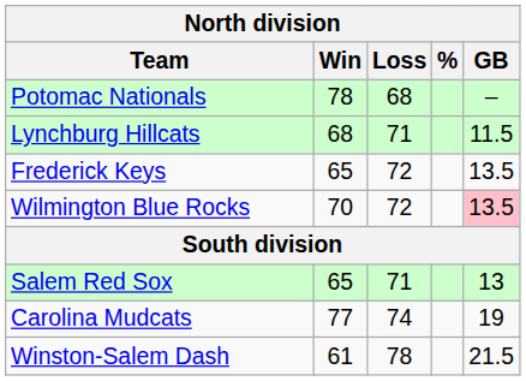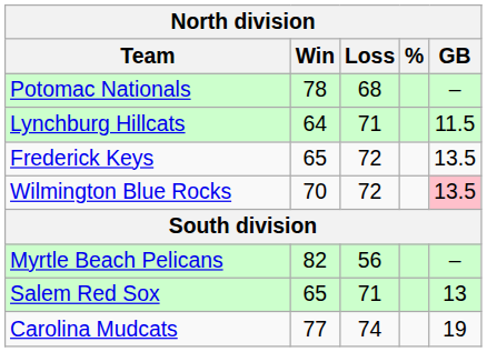Lynchburg Hillcats | Win: 68 -> 64
+ row: Myrtle Beach Pelicans | 82 | 56 | –
- row: Winston-Salem Dash | 61 | 78 | 21.5
